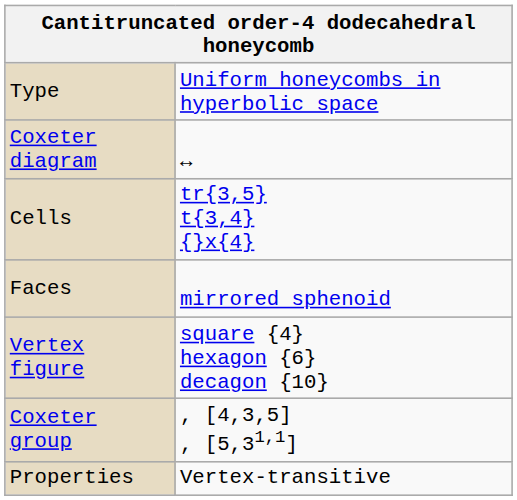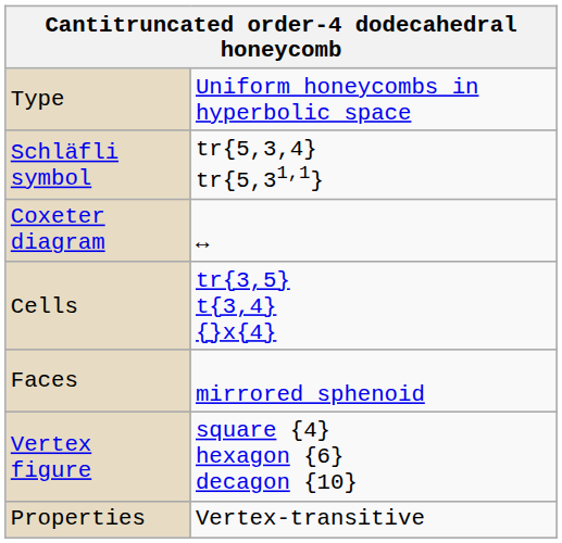+ row: Schläfli symbol | tr{5,3,4} tr{5,31,1}
- row: Coxeter group | , [4,3,5] , [5,31,1]
